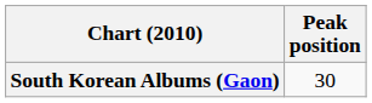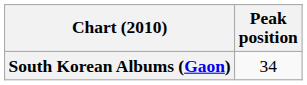South Korean Albums (Gaon) | Peak position: 30 -> 34
